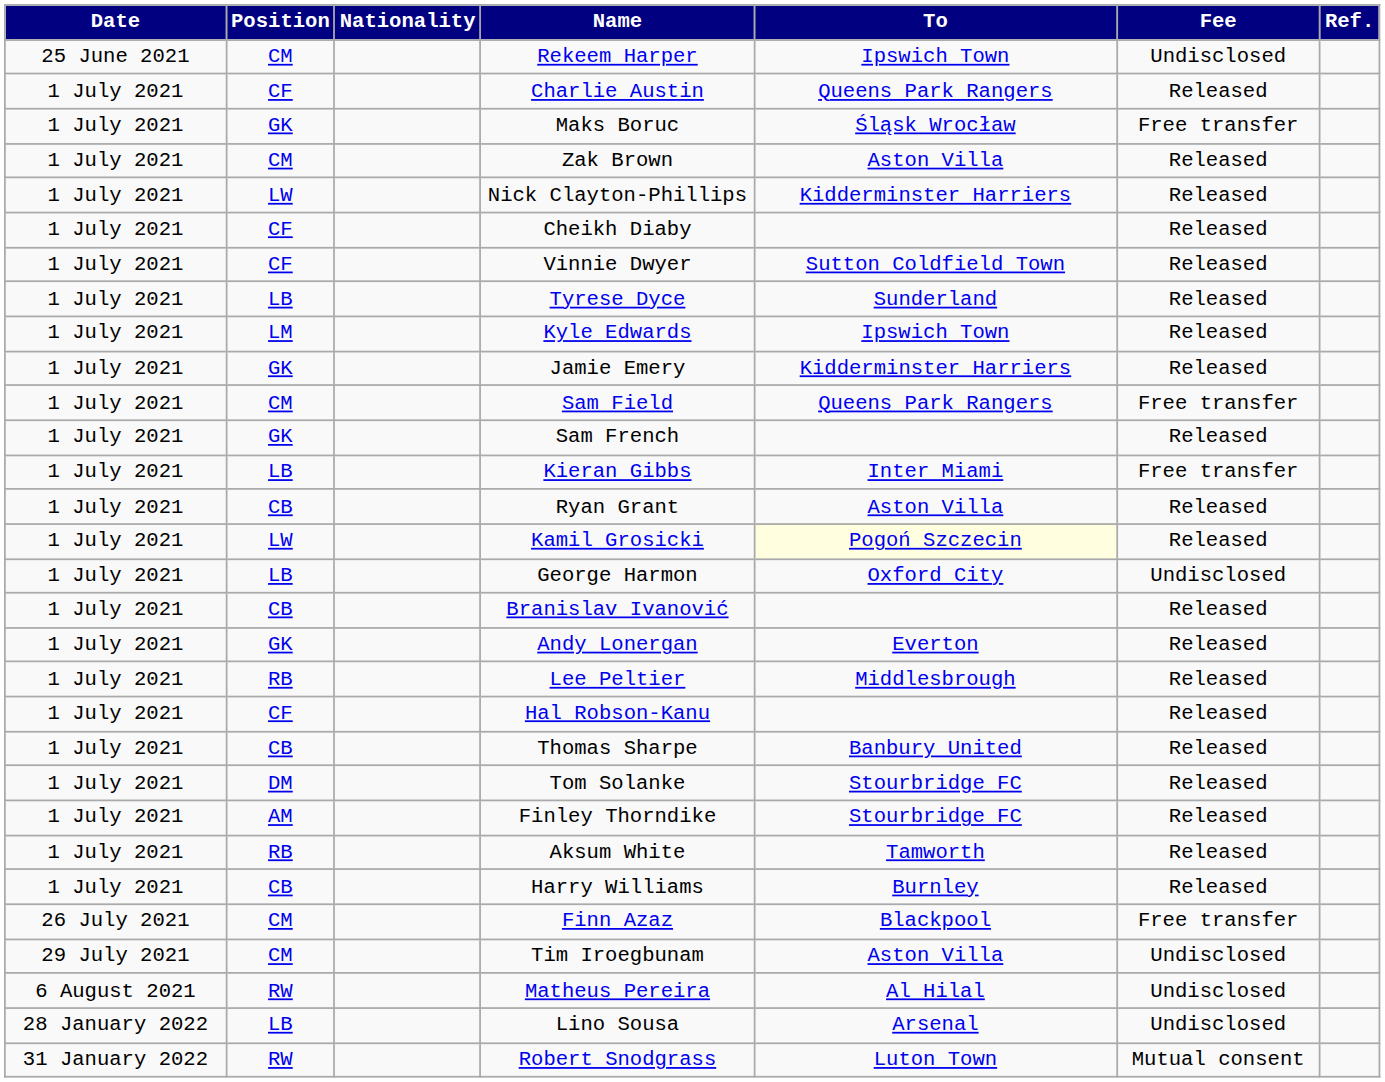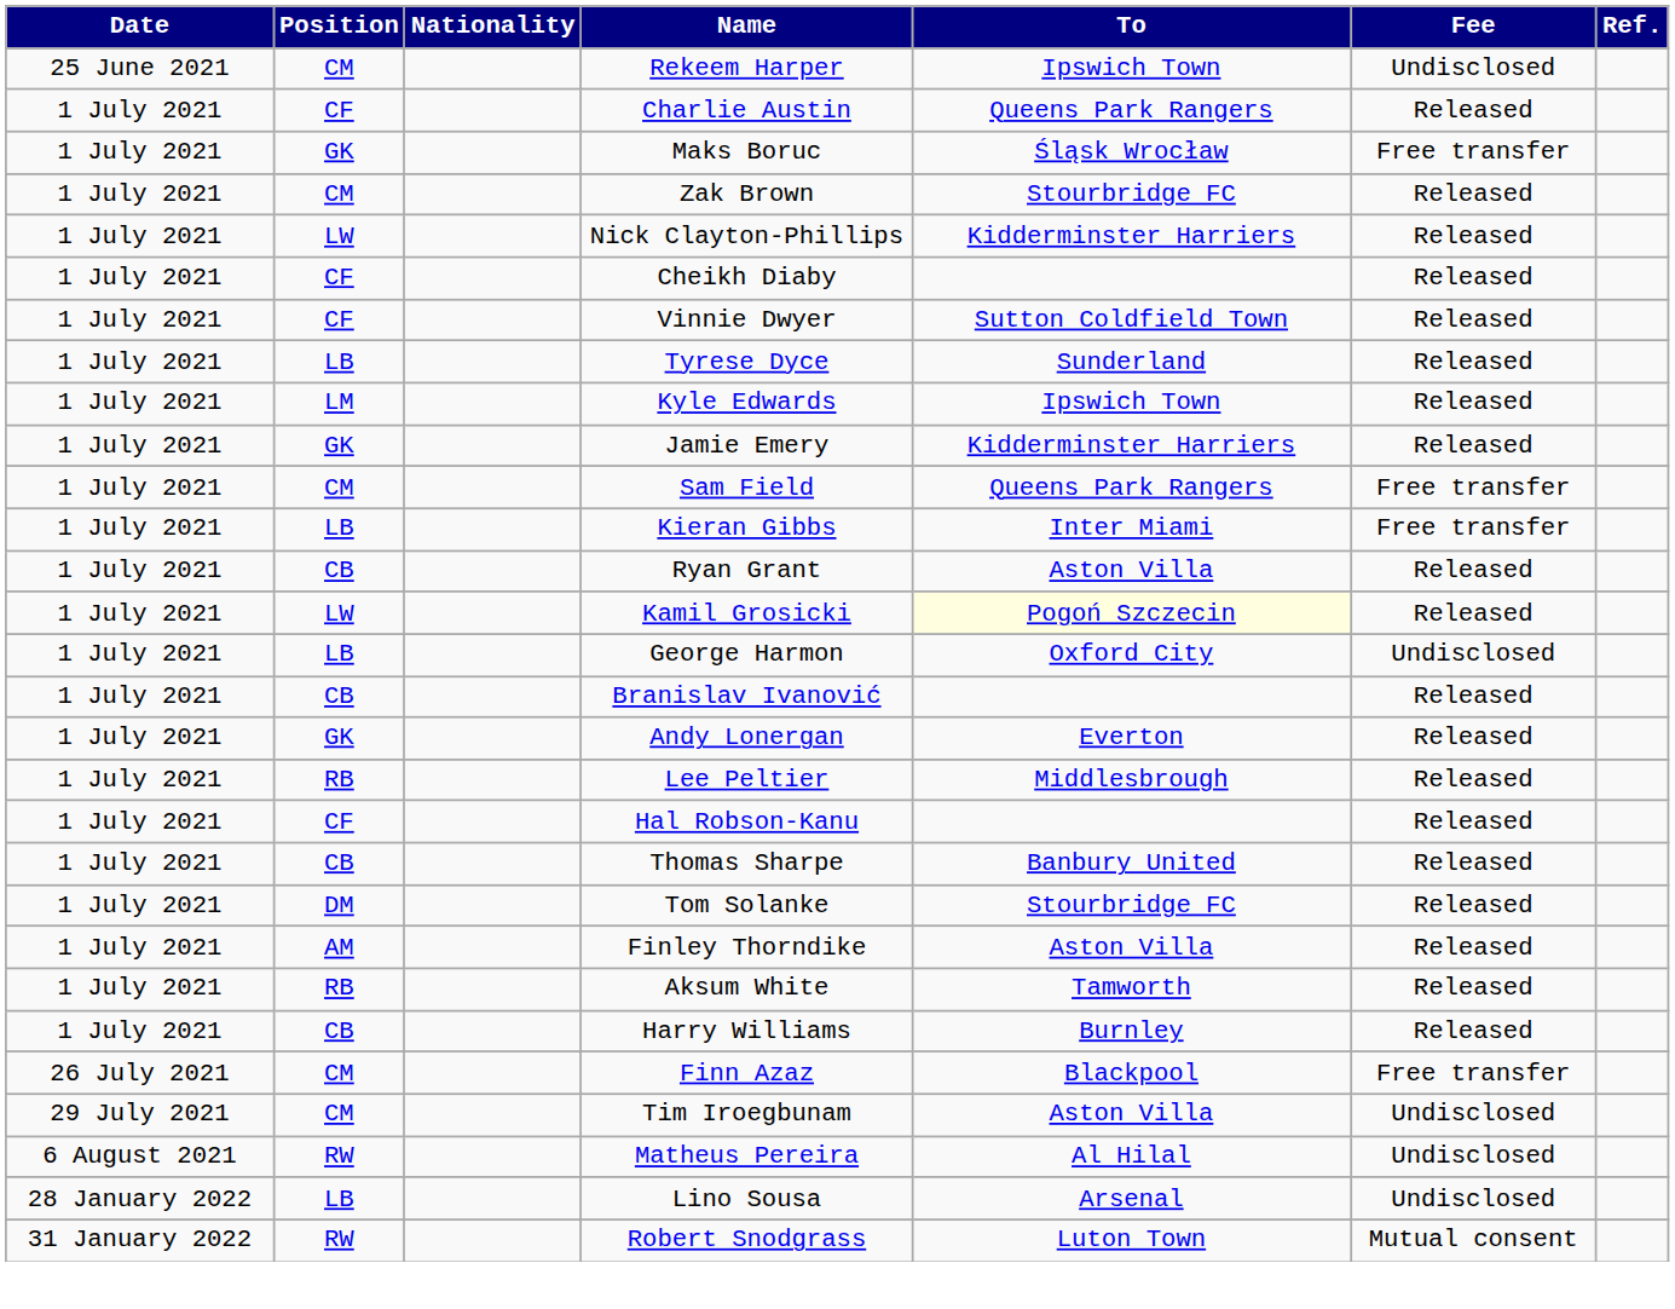Zak Brown | To: Aston Villa -> Stourbridge FC
- row: 1 July 2021 | GK | Sam French | Released
Finley Thorndike | To: Stourbridge FC -> Aston Villa
